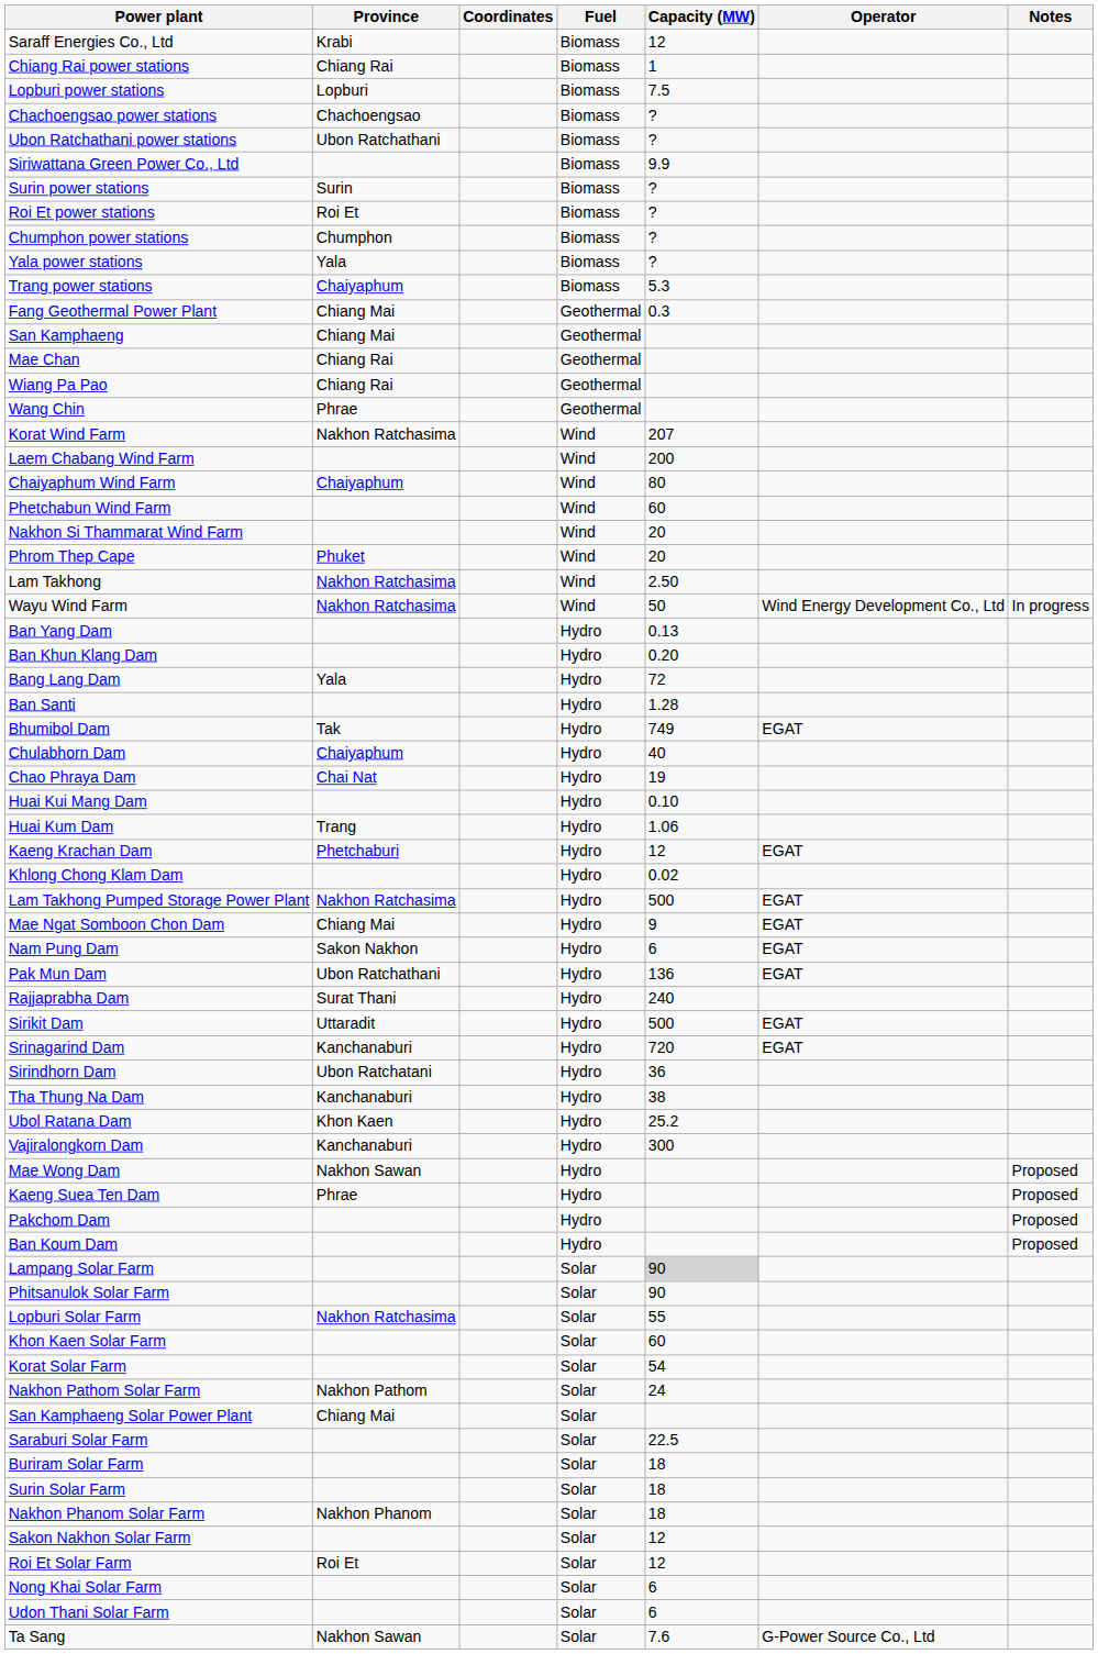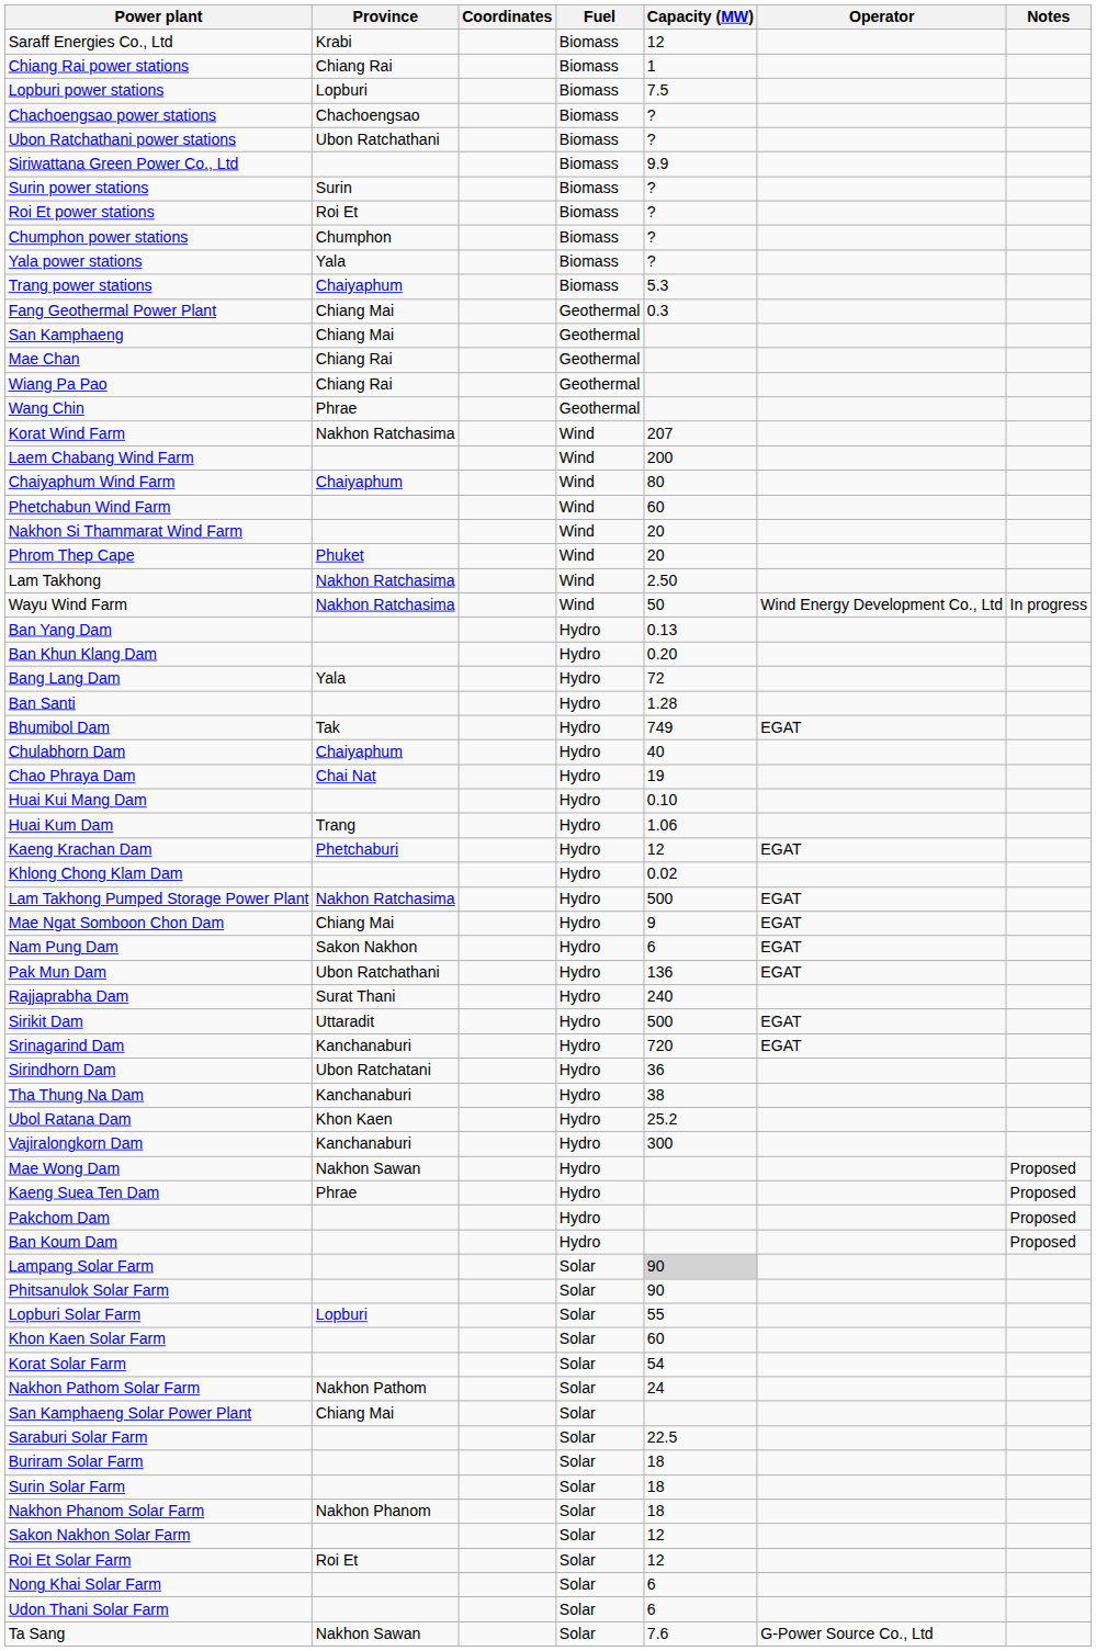Lopburi Solar Farm | Province: Nakhon Ratchasima -> Lopburi
